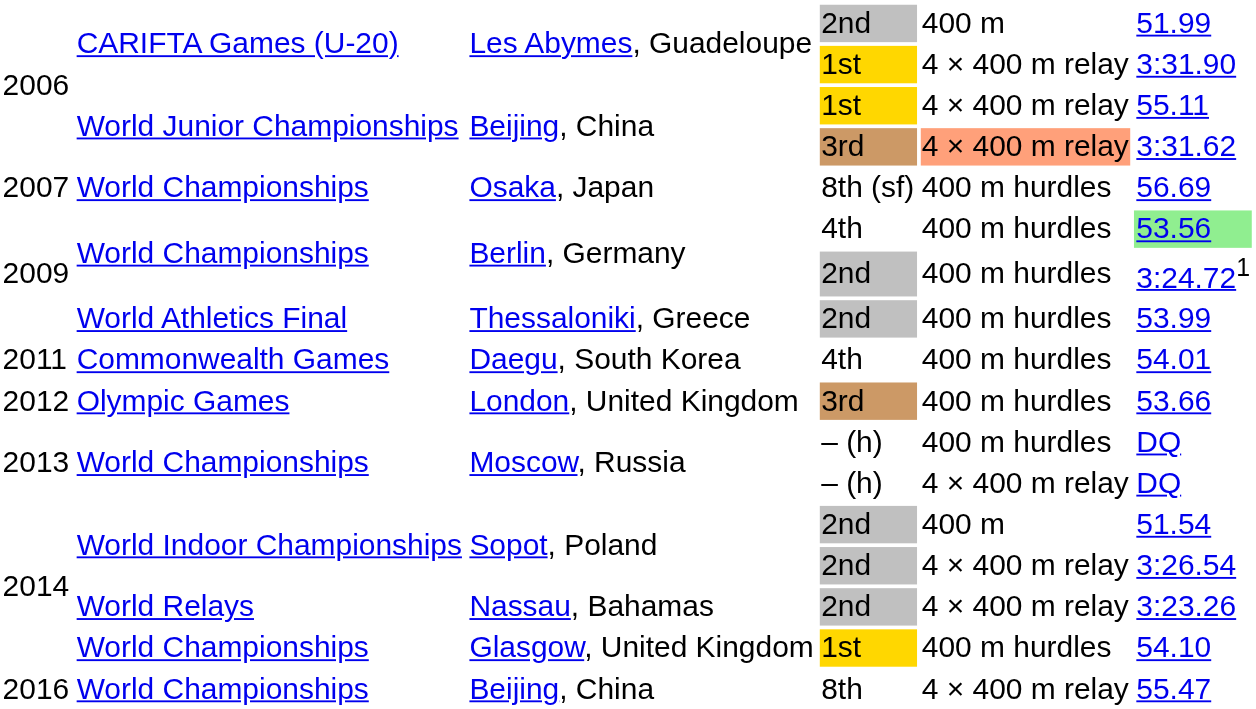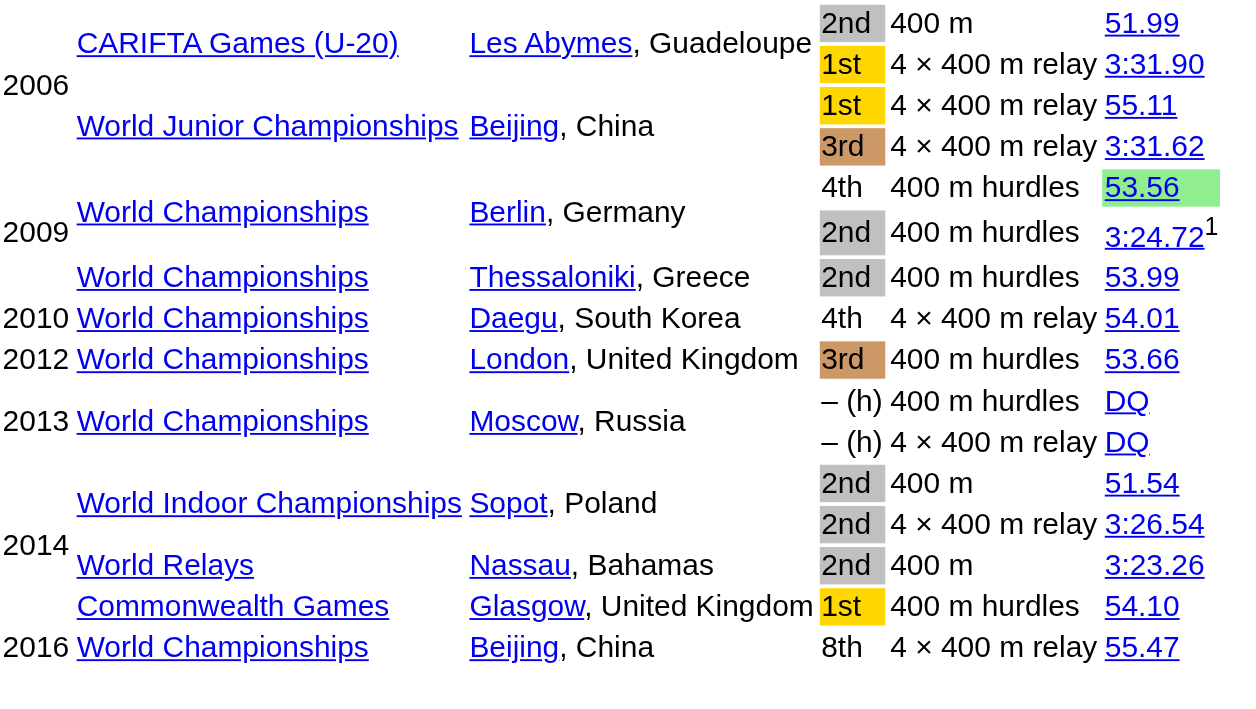Beijing, China / 3rd | column 5: lightsalmon background -> no background
- row: 2007 | World Championships | Osaka, Japan | 8th (sf) | 400 m hurdles | 56.69
Thessaloniki, Greece | column 2: World Athletics Final -> World Championships
Daegu, South Korea | column 1: 2011 -> 2010
Daegu, South Korea | column 2: Commonwealth Games -> World Championships
Daegu, South Korea | column 5: 400 m hurdles -> 4 × 400 m relay
London, United Kingdom | column 2: Olympic Games -> World Championships
Nassau, Bahamas | column 5: 4 × 400 m relay -> 400 m
Glasgow, United Kingdom | column 2: World Championships -> Commonwealth Games
